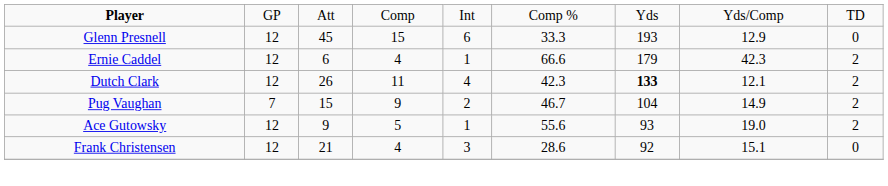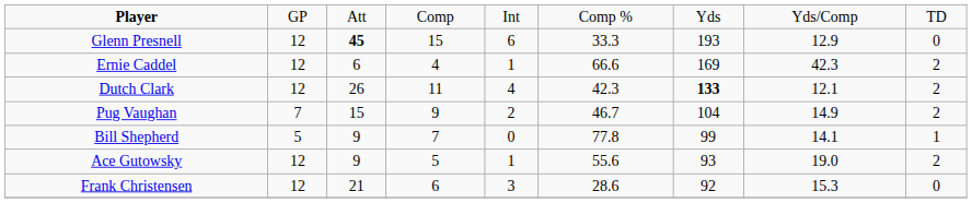Glenn Presnell | column 3: normal -> bold
Ernie Caddel | column 7: 179 -> 169
+ row: Bill Shepherd | 5 | 9 | 7 | 0 | 77.8 | 99 | 14.1 | 1
Frank Christensen | column 4: 4 -> 6
Frank Christensen | column 8: 15.1 -> 15.3
